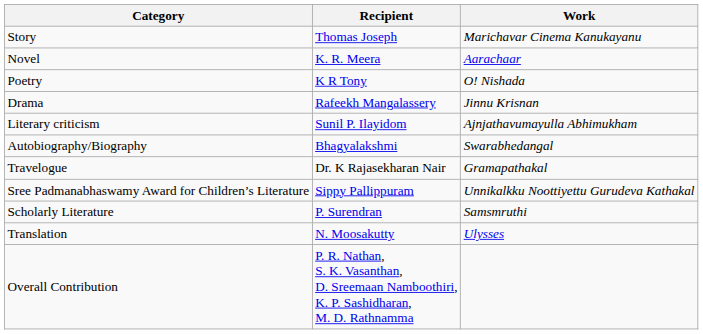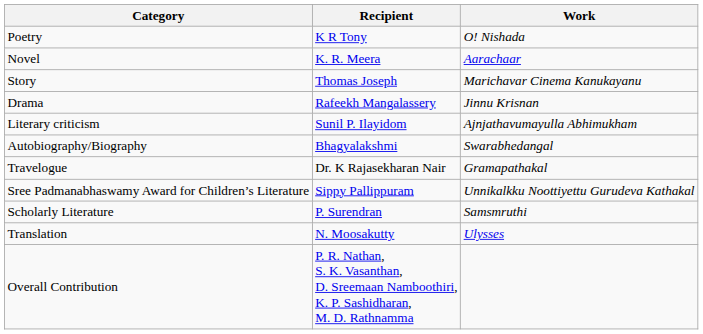rows swapped: Poetry <-> Story
